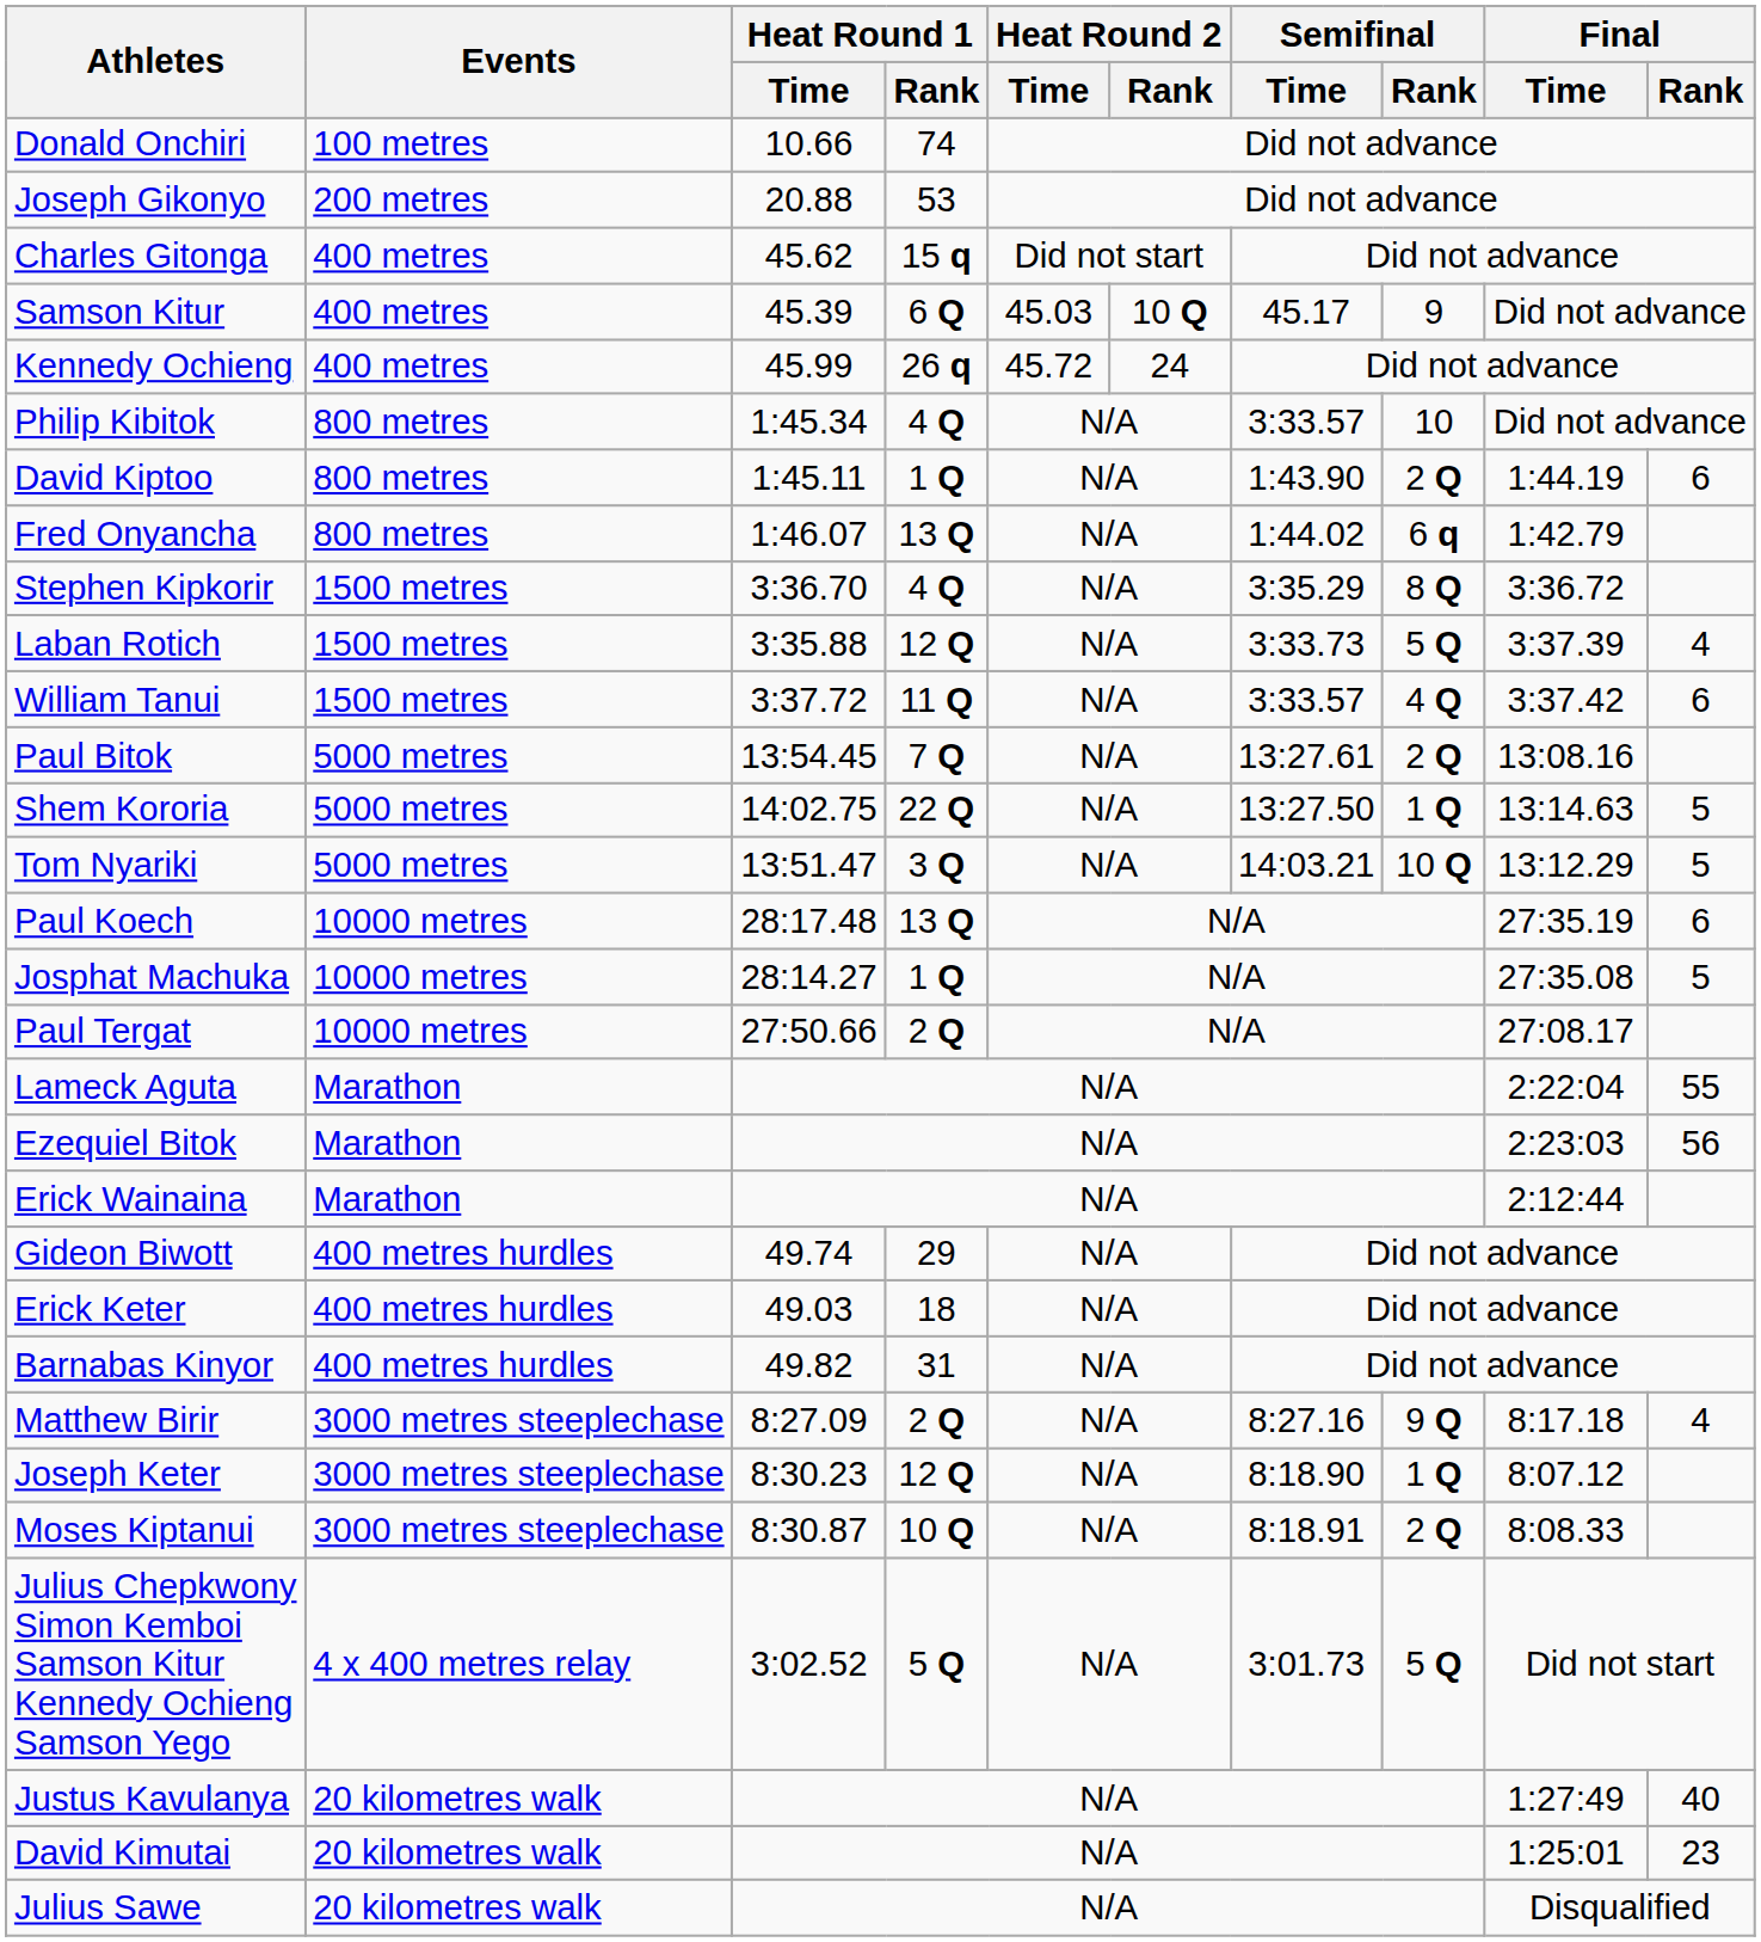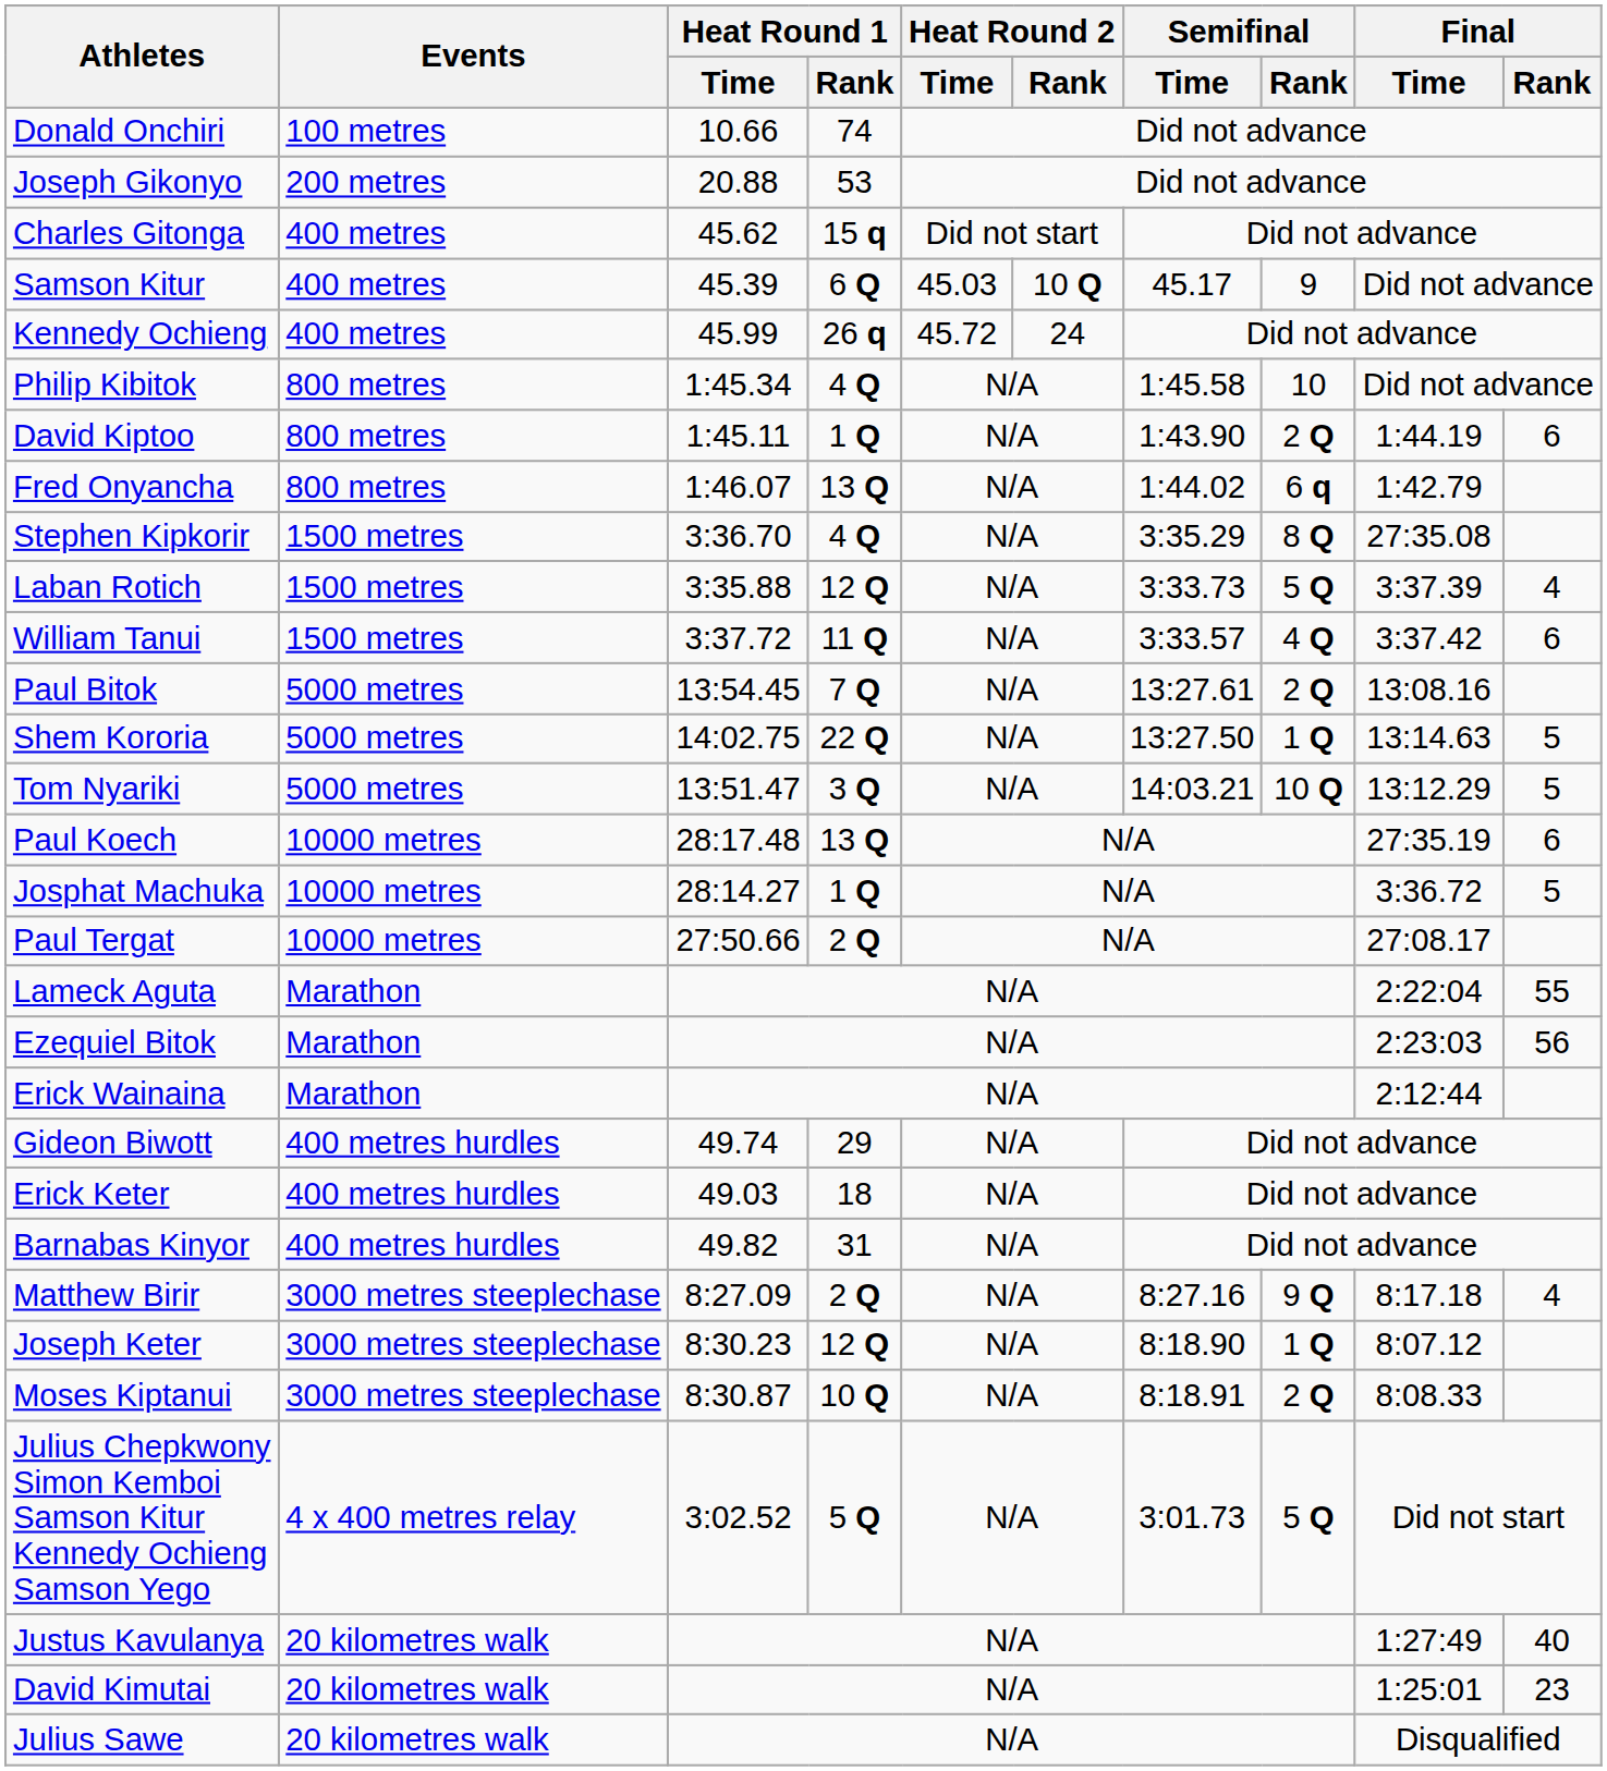Philip Kibitok | Semifinal / Time: 3:33.57 -> 1:45.58
Stephen Kipkorir | Final / Time: 3:36.72 -> 27:35.08
Josphat Machuka | Final / Time: 27:35.08 -> 3:36.72
